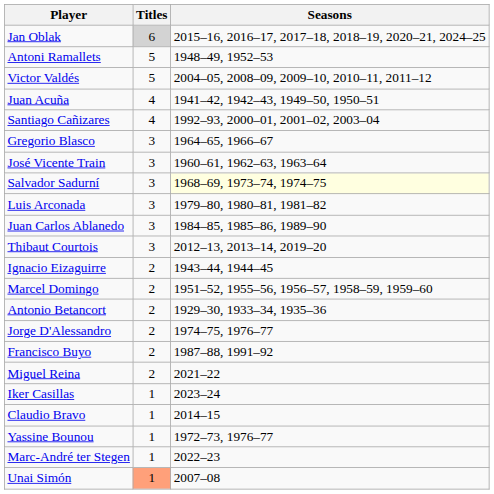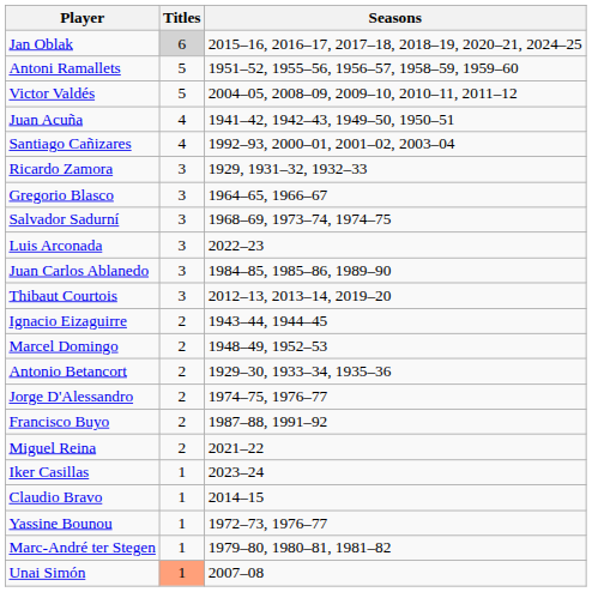Antoni Ramallets | Seasons: 1948–49, 1952–53 -> 1951–52, 1955–56, 1956–57, 1958–59, 1959–60
+ row: Ricardo Zamora | 3 | 1929, 1931–32, 1932–33
- row: José Vicente Train | 3 | 1960–61, 1962–63, 1963–64
Salvador Sadurní | Seasons: lightyellow background -> no background
Luis Arconada | Seasons: 1979–80, 1980–81, 1981–82 -> 2022–23
Marcel Domingo | Seasons: 1951–52, 1955–56, 1956–57, 1958–59, 1959–60 -> 1948–49, 1952–53
Marc-André ter Stegen | Seasons: 2022–23 -> 1979–80, 1980–81, 1981–82
